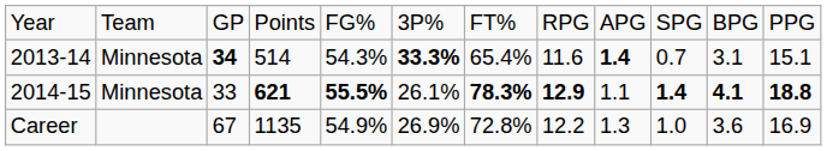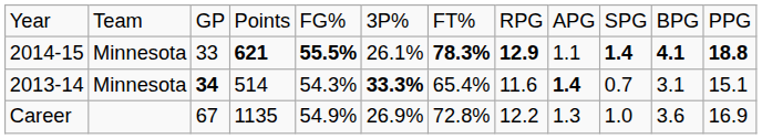rows swapped: 2013-14 <-> 2014-15
